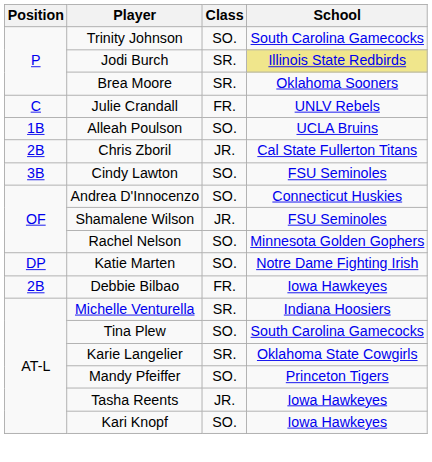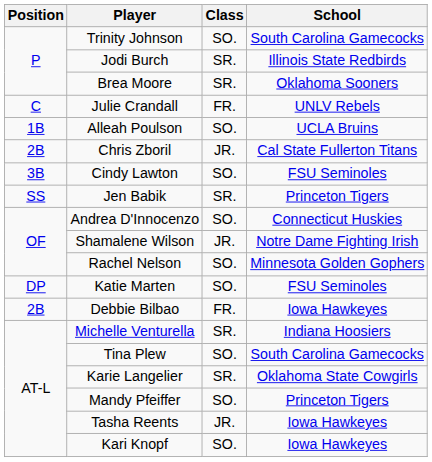Jodi Burch | School: khaki background -> no background
+ row: SS | Jen Babik | SR. | Princeton Tigers
Shamalene Wilson | School: FSU Seminoles -> Notre Dame Fighting Irish
Katie Marten | School: Notre Dame Fighting Irish -> FSU Seminoles
